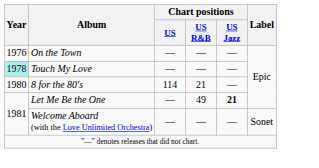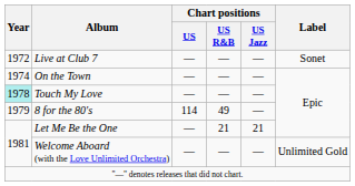+ row: 1972 | Live at Club 7 | — | — | — | Sonet
On the Town | Year: 1976 -> 1974
8 for the 80's | Year: 1980 -> 1979
8 for the 80's | Chart positions / US R&B: 21 -> 49
Let Me Be the One | Chart positions / US R&B: 49 -> 21
Let Me Be the One | Chart positions / US Jazz: bold -> normal
Welcome Aboard (with the Love Unlimited Orchestra) | Label: Sonet -> Unlimited Gold
